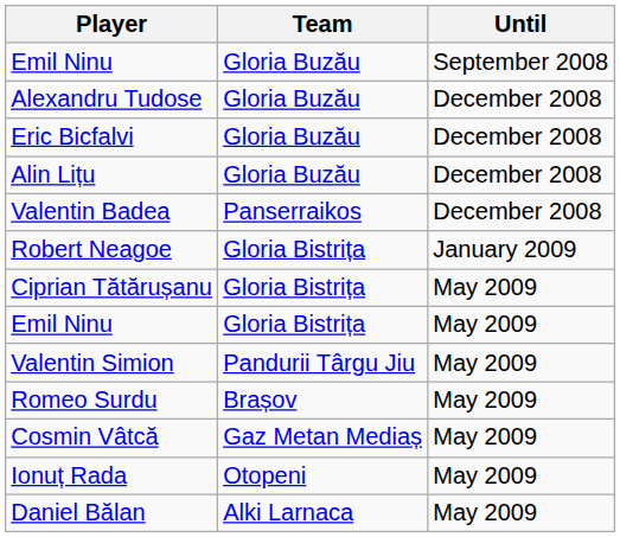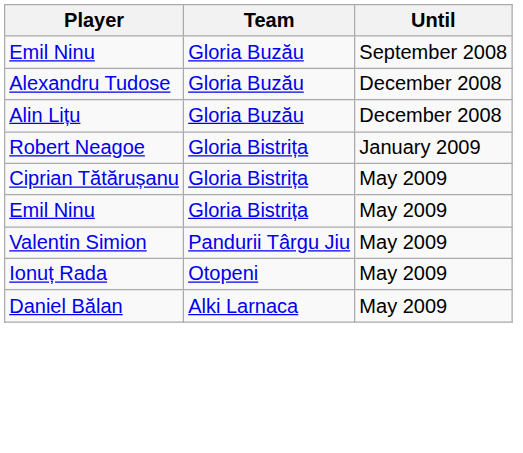- row: Eric Bicfalvi | Gloria Buzău | December 2008
- row: Valentin Badea | Panserraikos | December 2008
- row: Romeo Surdu | Brașov | May 2009
- row: Cosmin Vâtcă | Gaz Metan Mediaș | May 2009
